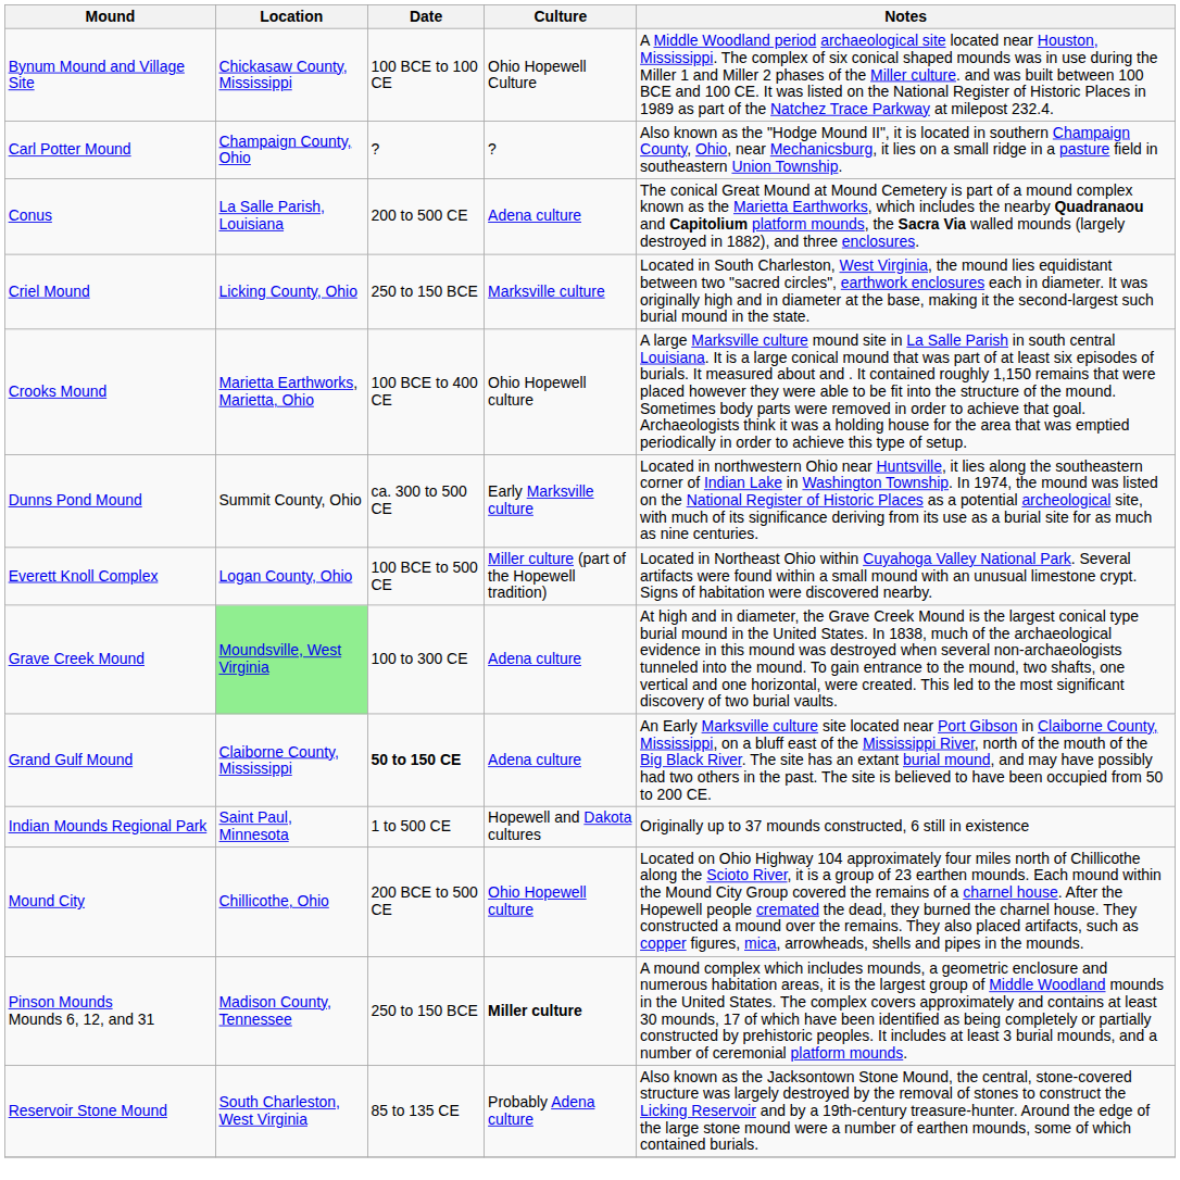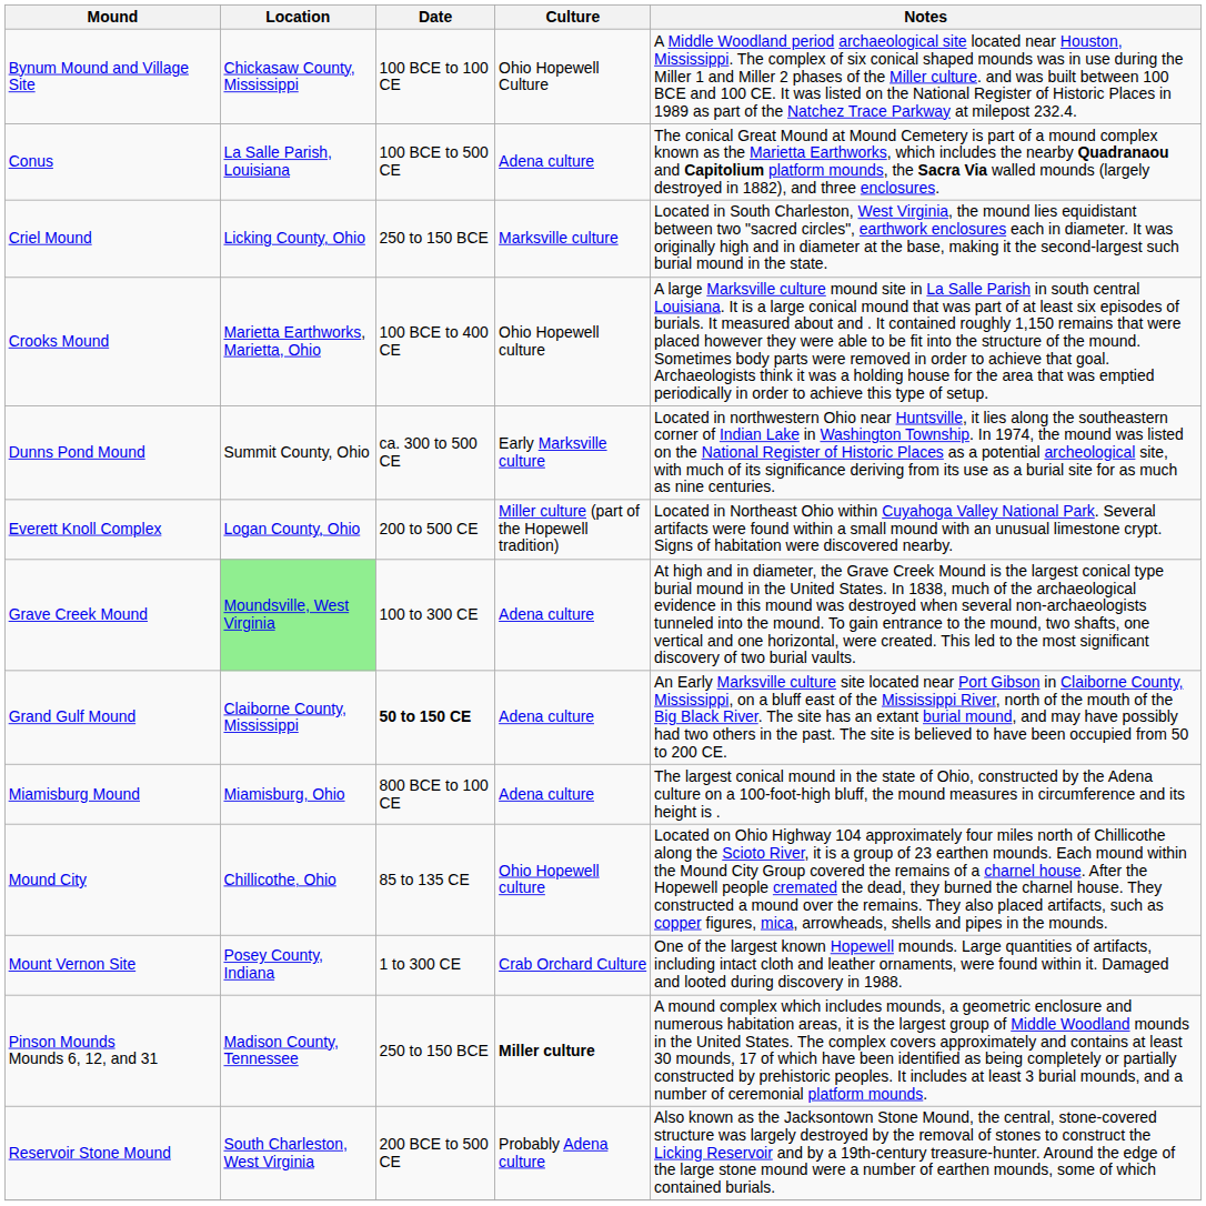- row: Carl Potter Mound | Champaign County, Ohio | ? | ? | Also known as the "Hodge Mound II", it is located in southern Champaign County, Ohio, near Mechanicsburg, it lies on a small ridge in a pasture field in southeastern Union Township.
Conus | Date: 200 to 500 CE -> 100 BCE to 500 CE
Everett Knoll Complex | Date: 100 BCE to 500 CE -> 200 to 500 CE
- row: Indian Mounds Regional Park | Saint Paul, Minnesota | 1 to 500 CE | Hopewell and Dakota cultures | Originally up to 37 mounds constructed, 6 still in existence
+ row: Miamisburg Mound | Miamisburg, Ohio | 800 BCE to 100 CE | Adena culture | The largest conical mound in the state of Ohio, constructed by the Adena culture on a 100-foot-high bluff, the mound measures in circumference and its height is .
Mound City | Date: 200 BCE to 500 CE -> 85 to 135 CE
+ row: Mount Vernon Site | Posey County, Indiana | 1 to 300 CE | Crab Orchard Culture | One of the largest known Hopewell mounds. Large quantities of artifacts, including intact cloth and leather ornaments, were found within it. Damaged and looted during discovery in 1988.
Reservoir Stone Mound | Date: 85 to 135 CE -> 200 BCE to 500 CE
